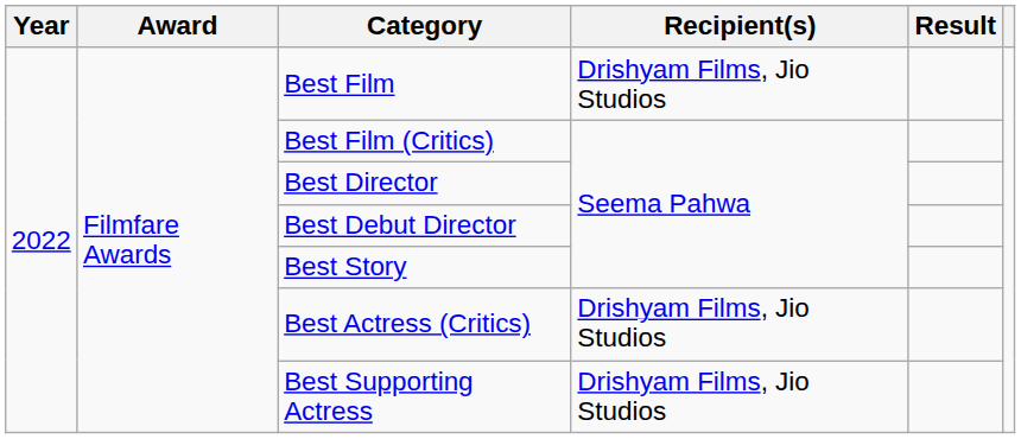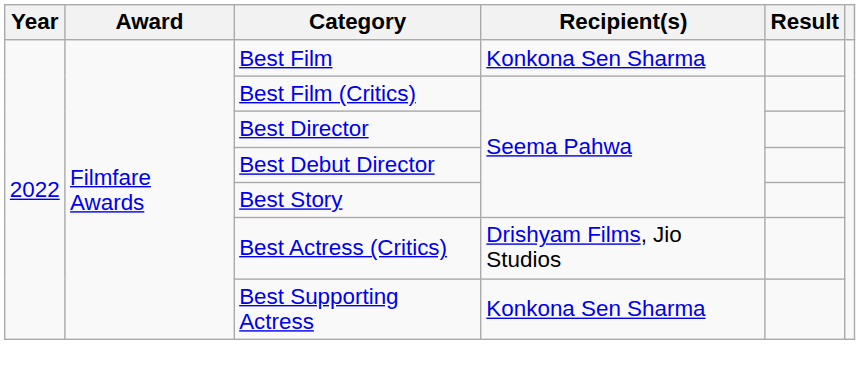Best Film | Recipient(s): Drishyam Films, Jio Studios -> Konkona Sen Sharma
Best Supporting Actress | Recipient(s): Drishyam Films, Jio Studios -> Konkona Sen Sharma
